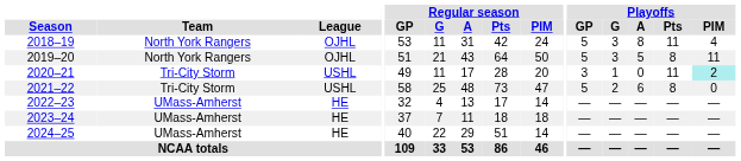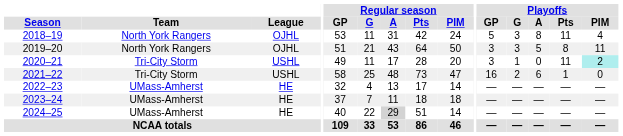2019–20 | Playoffs / GP: 5 -> 3
2021–22 | Playoffs / GP: 5 -> 16
2021–22 | Playoffs / Pts: 8 -> 1
2024–25 | Regular season / A: no background -> lightgrey background
